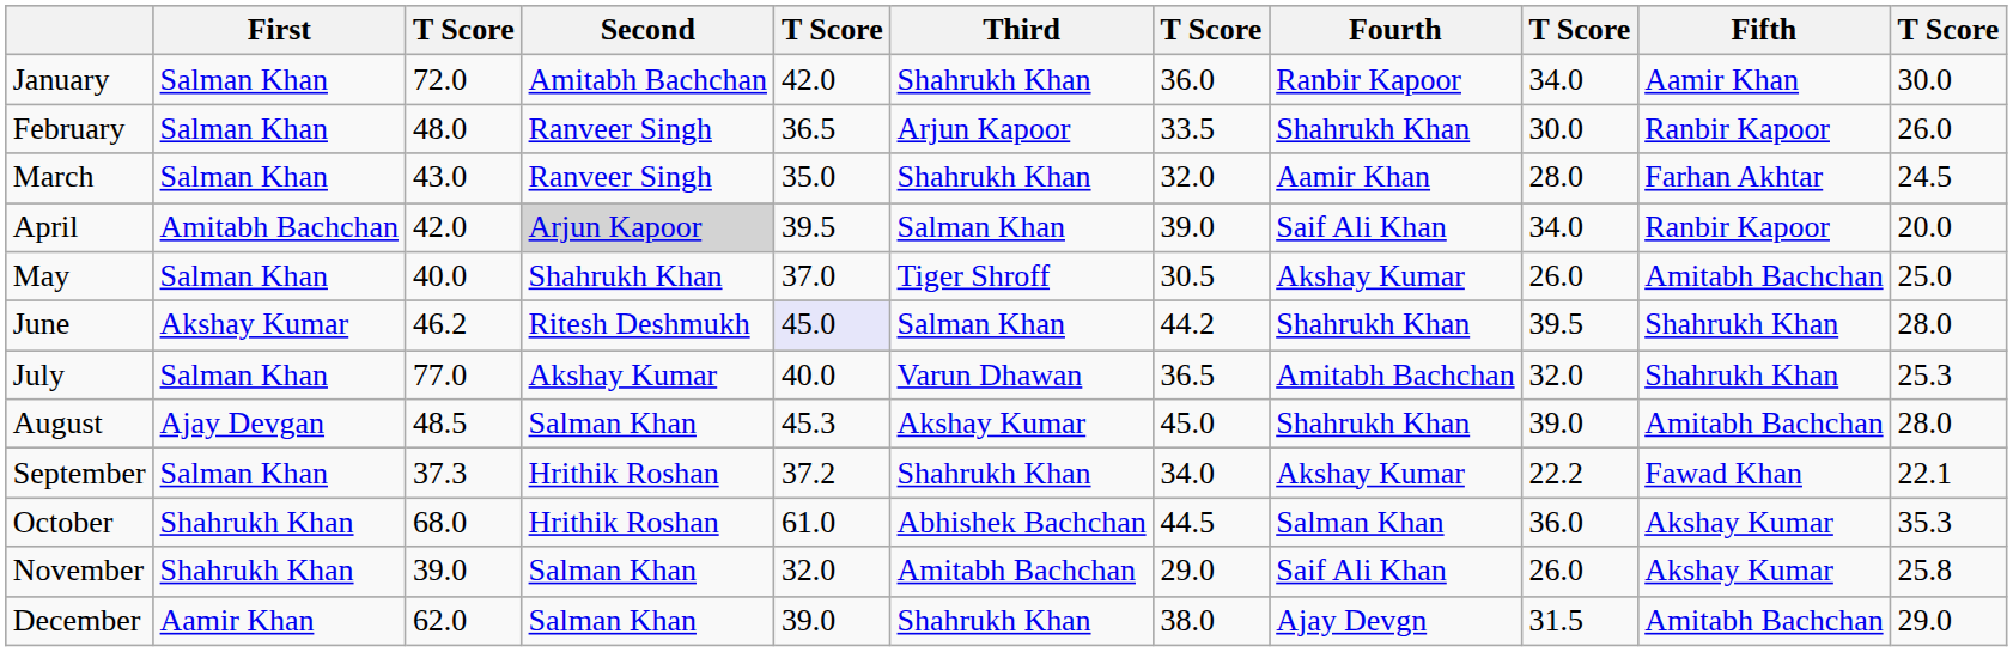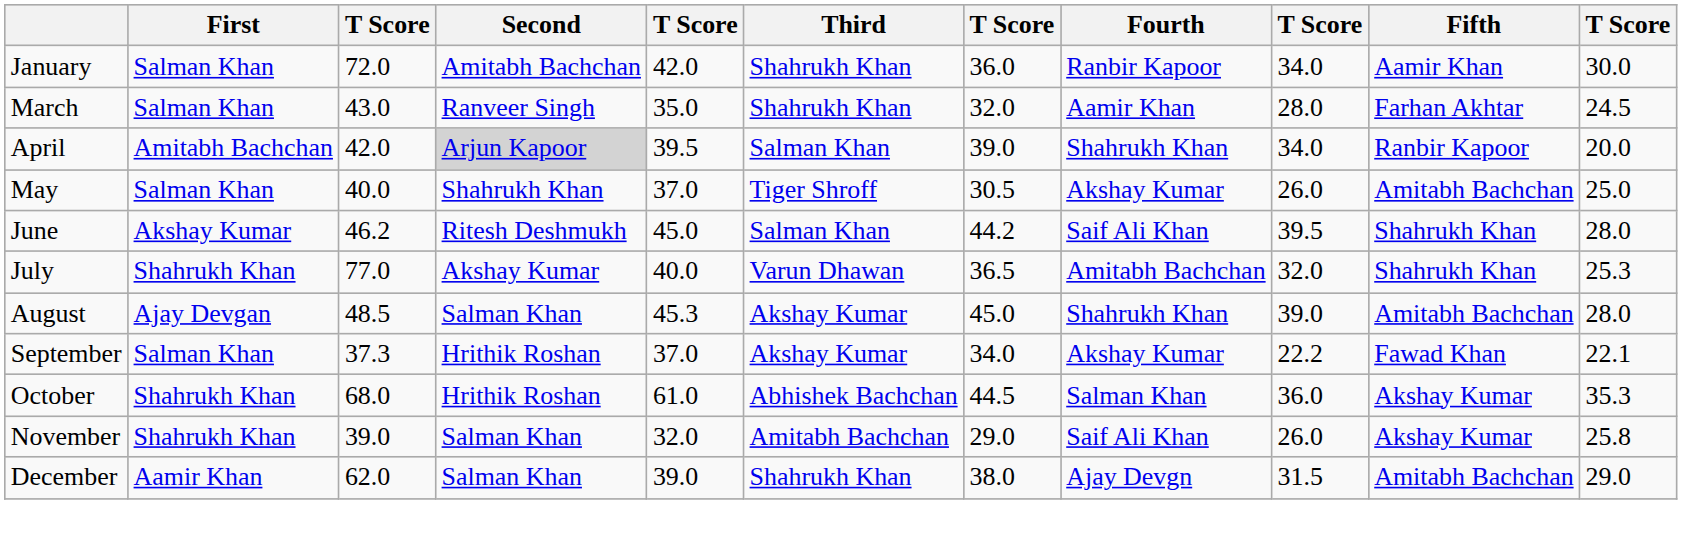- row: February | Salman Khan | 48.0 | Ranveer Singh | 36.5 | Arjun Kapoor | 33.5 | Shahrukh Khan | 30.0 | Ranbir Kapoor | 26.0
April | Fourth: Saif Ali Khan -> Shahrukh Khan
June | column 5: lavender background -> no background
June | Fourth: Shahrukh Khan -> Saif Ali Khan
July | First: Salman Khan -> Shahrukh Khan
September | column 5: 37.2 -> 37.0
September | Third: Shahrukh Khan -> Akshay Kumar
